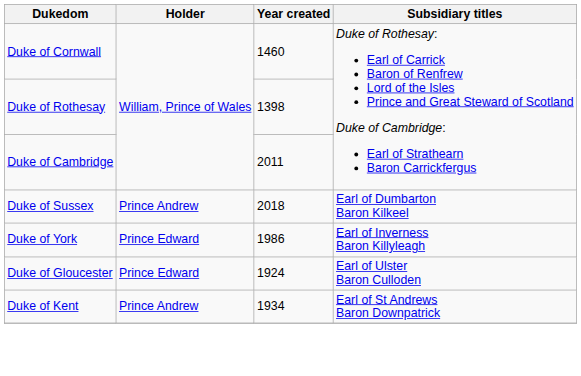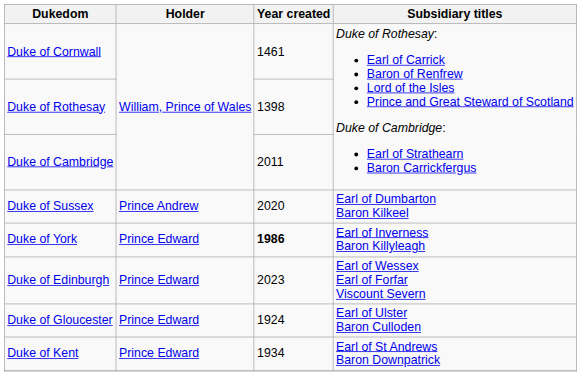Duke of Cornwall | Year created: 1460 -> 1461
Duke of Sussex | Year created: 2018 -> 2020
Duke of York | Year created: normal -> bold
+ row: Duke of Edinburgh | Prince Edward | 2023 | Earl of Wessex Earl of Forfar Viscount Severn
Duke of Kent | Holder: Prince Andrew -> Prince Edward
